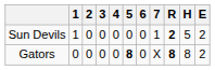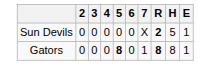- column: 1 | 1 | 0
Sun Devils | 7: 1 -> X
Sun Devils | E: 2 -> 1
Gators | 7: X -> 1
Gators | E: 2 -> 1
